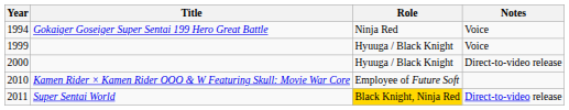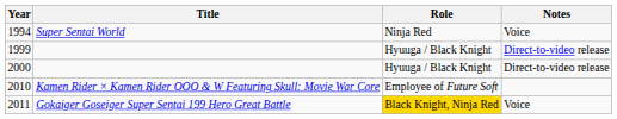1994 | Title: Gokaiger Goseiger Super Sentai 199 Hero Great Battle -> Super Sentai World
1999 | Notes: Voice -> Direct-to-video release
2011 | Title: Super Sentai World -> Gokaiger Goseiger Super Sentai 199 Hero Great Battle
2011 | Notes: Direct-to-video release -> Voice
